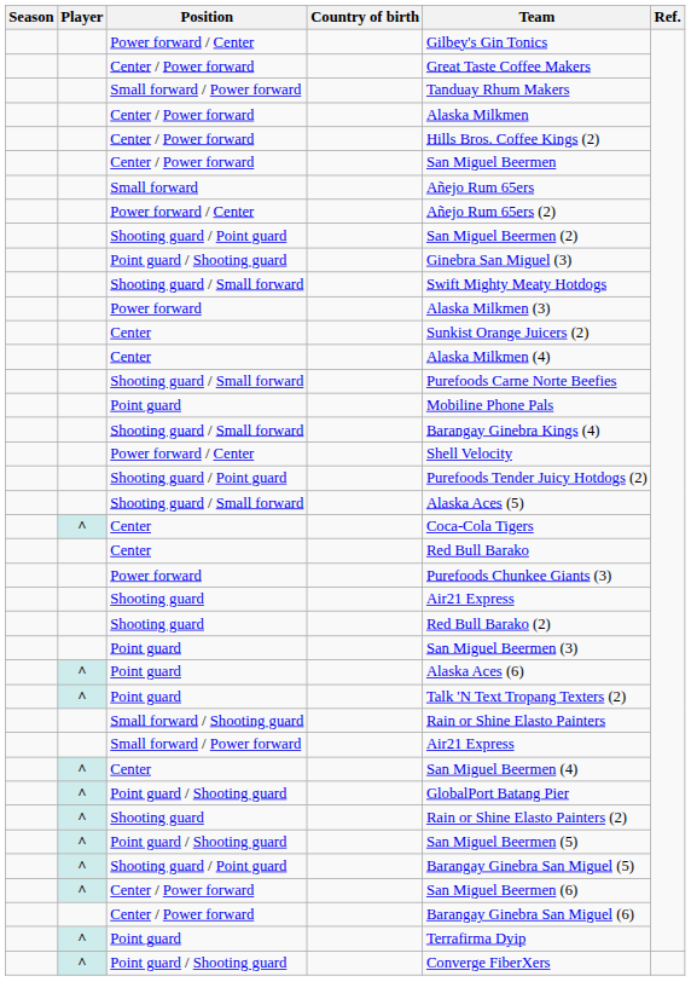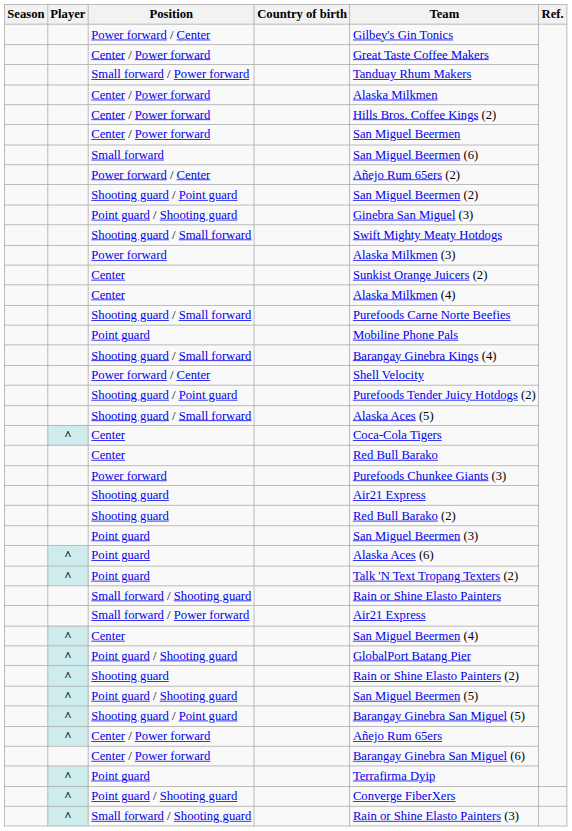Small forward | Team: Añejo Rum 65ers -> San Miguel Beermen (6)
^ / Center / Power forward | Team: San Miguel Beermen (6) -> Añejo Rum 65ers
+ row: ^ | Small forward / Shooting guard | Rain or Shine Elasto Painters (3)
